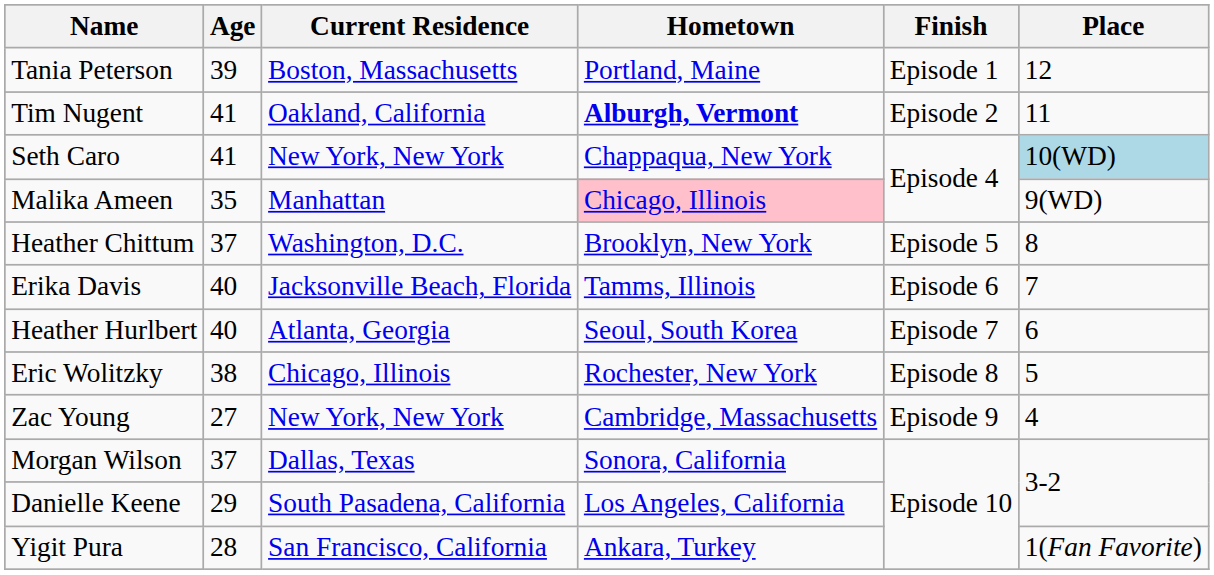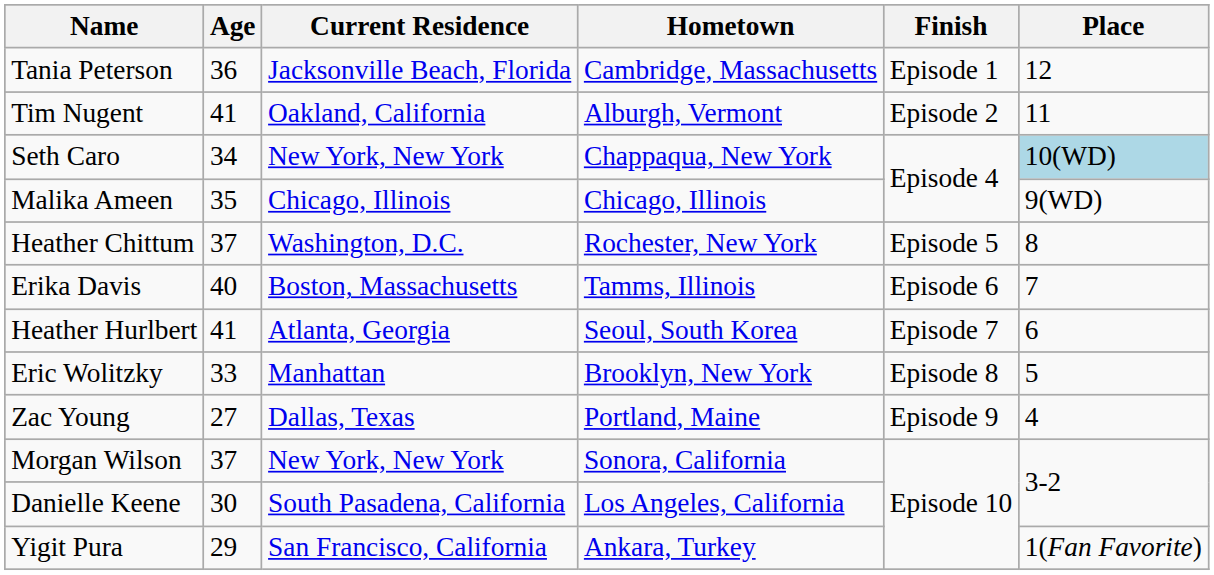Tania Peterson | Age: 39 -> 36
Tania Peterson | Current Residence: Boston, Massachusetts -> Jacksonville Beach, Florida
Tania Peterson | Hometown: Portland, Maine -> Cambridge, Massachusetts
Tim Nugent | Hometown: bold -> normal
Seth Caro | Age: 41 -> 34
Malika Ameen | Current Residence: Manhattan -> Chicago, Illinois
Malika Ameen | Hometown: pink background -> no background
Heather Chittum | Hometown: Brooklyn, New York -> Rochester, New York
Erika Davis | Current Residence: Jacksonville Beach, Florida -> Boston, Massachusetts
Heather Hurlbert | Age: 40 -> 41
Eric Wolitzky | Age: 38 -> 33
Eric Wolitzky | Current Residence: Chicago, Illinois -> Manhattan
Eric Wolitzky | Hometown: Rochester, New York -> Brooklyn, New York
Zac Young | Current Residence: New York, New York -> Dallas, Texas
Zac Young | Hometown: Cambridge, Massachusetts -> Portland, Maine
Morgan Wilson | Current Residence: Dallas, Texas -> New York, New York
Danielle Keene | Age: 29 -> 30
Yigit Pura | Age: 28 -> 29
